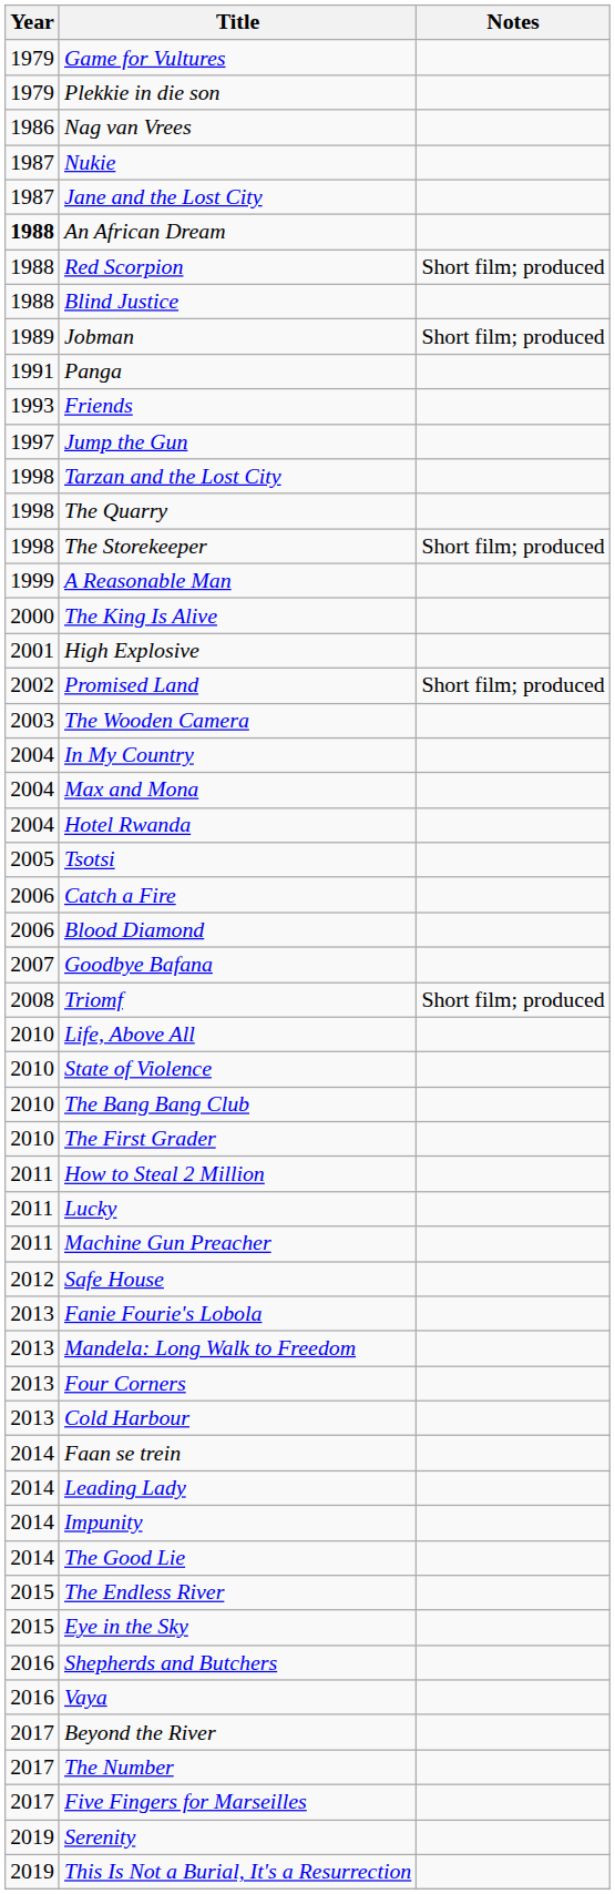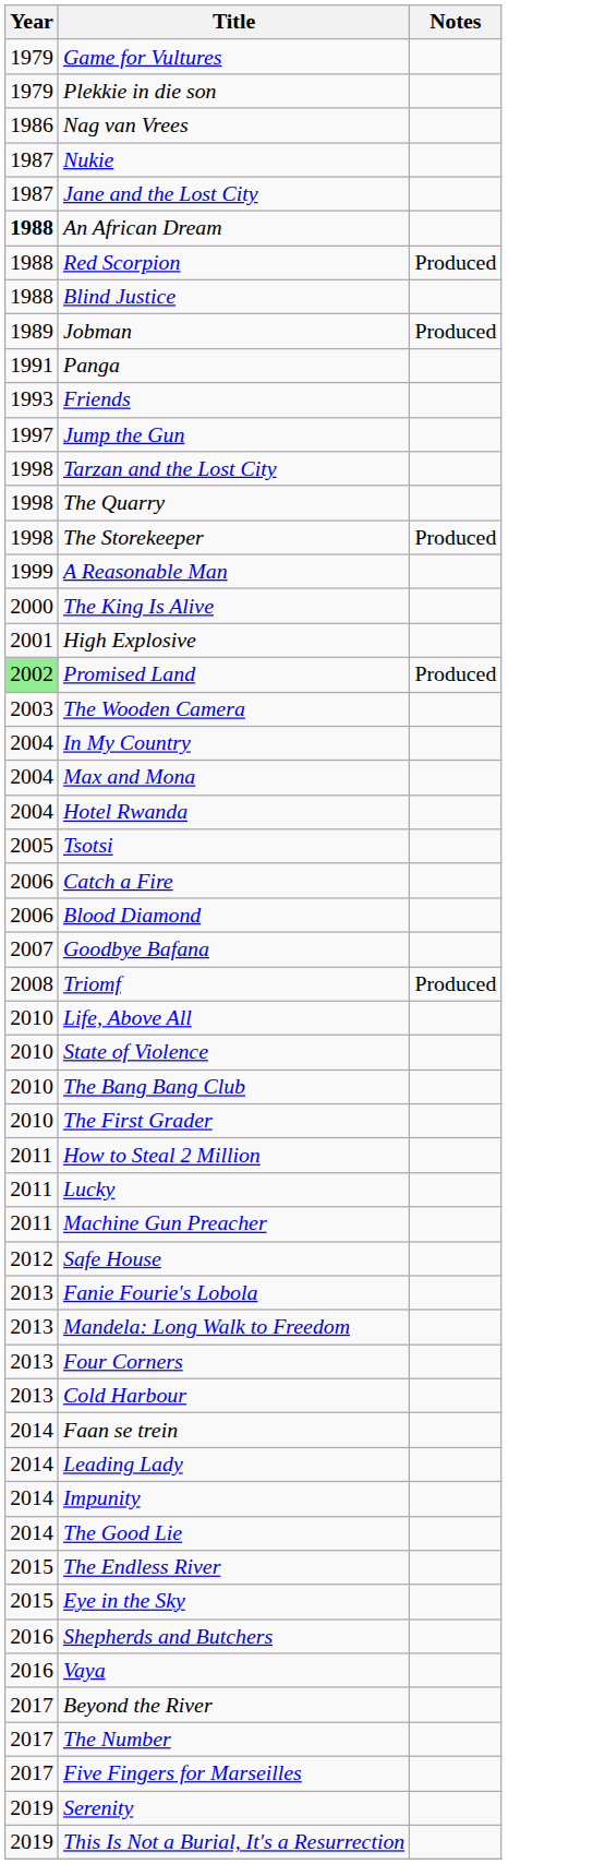Red Scorpion | Notes: Short film; produced -> Produced
Jobman | Notes: Short film; produced -> Produced
The Storekeeper | Notes: Short film; produced -> Produced
Promised Land | Year: no background -> lightgreen background
Promised Land | Notes: Short film; produced -> Produced
Triomf | Notes: Short film; produced -> Produced
